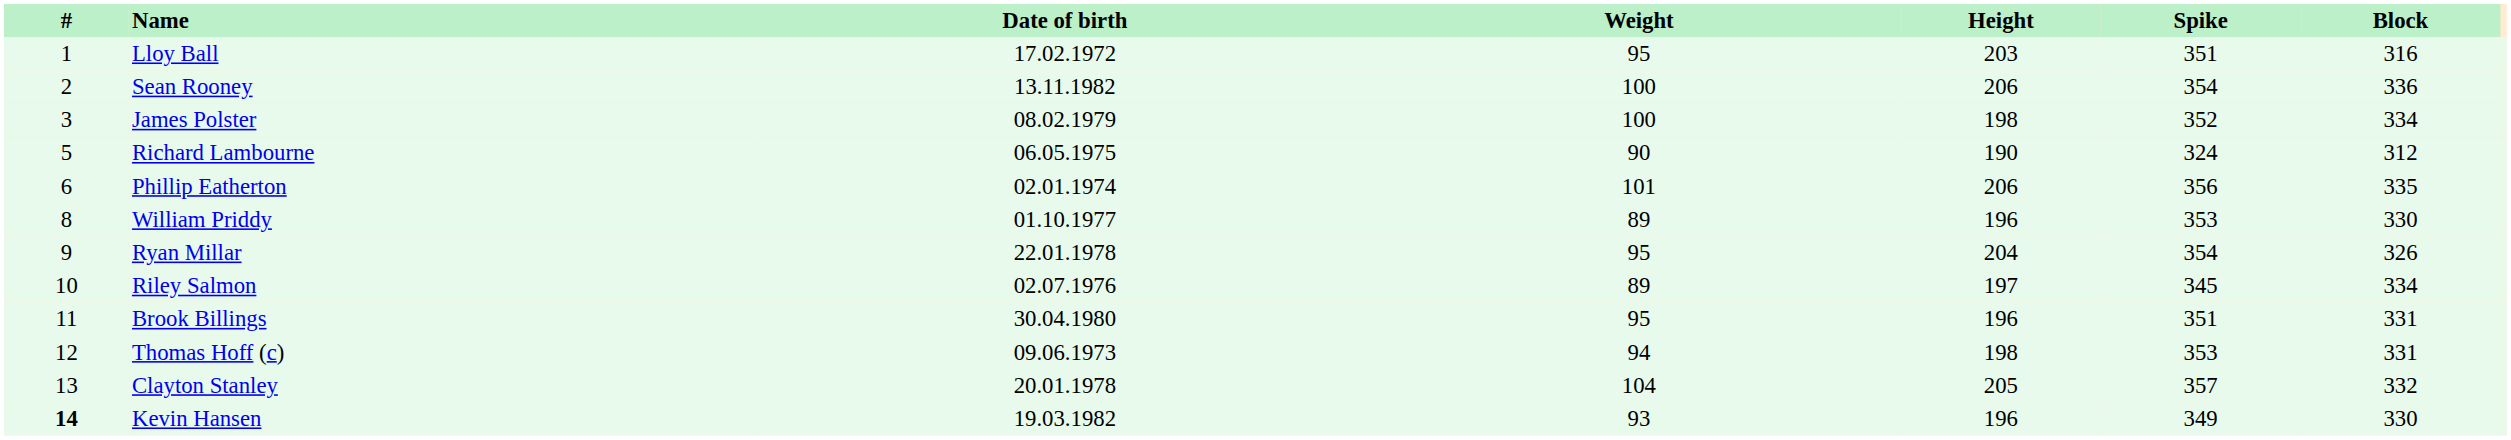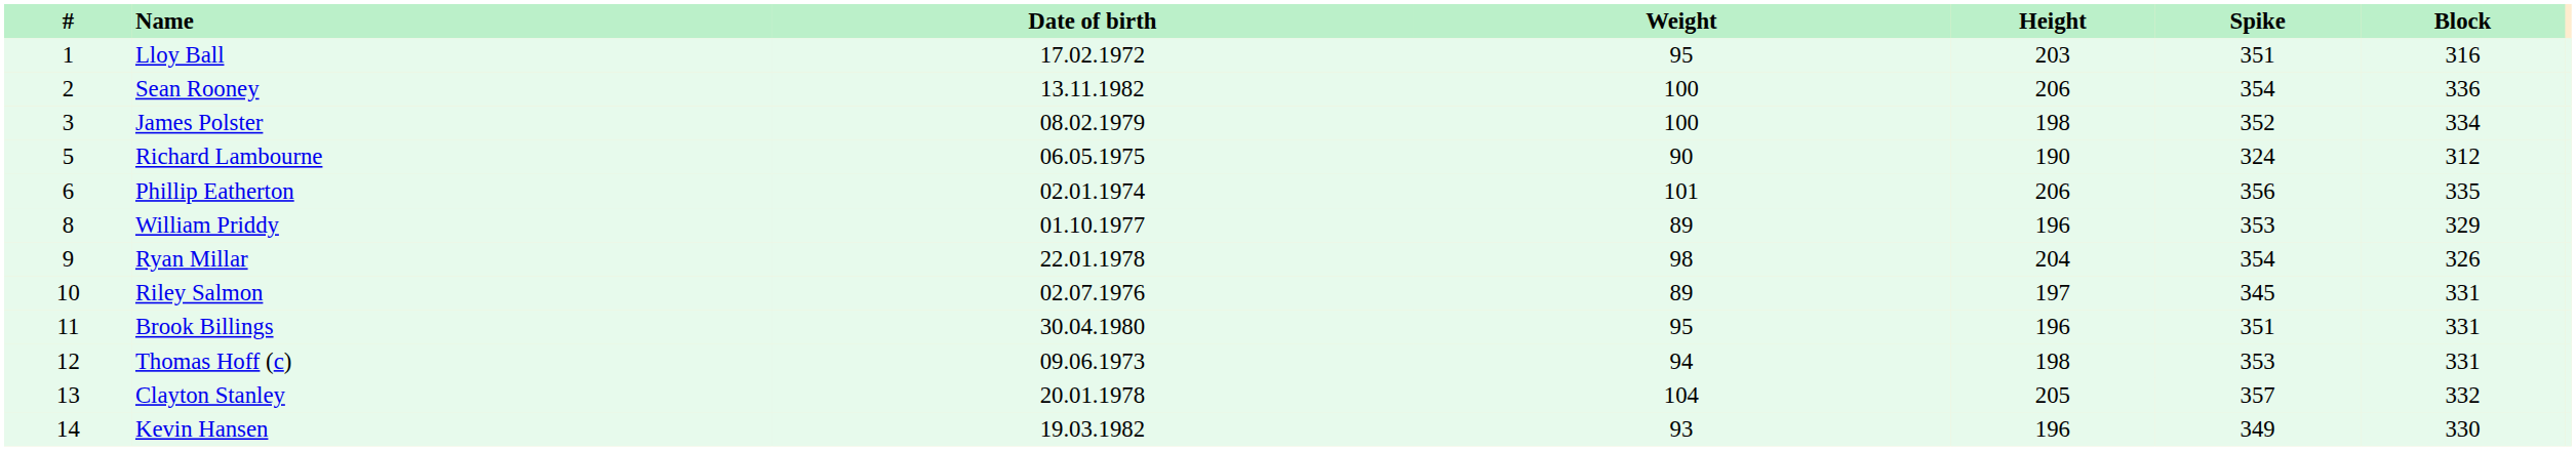William Priddy | Block: 330 -> 329
Ryan Millar | Weight: 95 -> 98
Riley Salmon | Block: 334 -> 331
Kevin Hansen | #: bold -> normal
